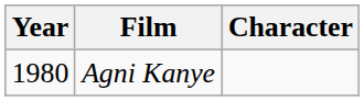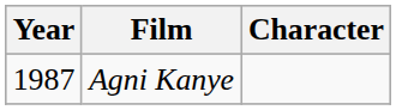Agni Kanye | Year: 1980 -> 1987
